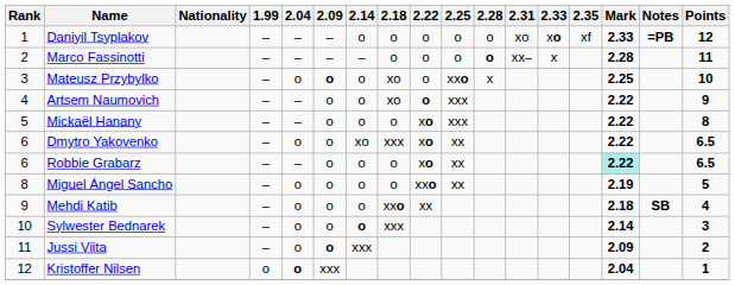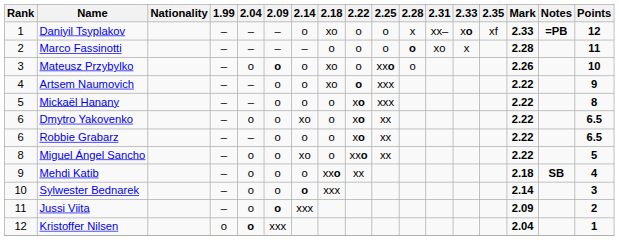Daniyil Tsyplakov | 2.18: o -> xo
Daniyil Tsyplakov | 2.28: o -> x
Daniyil Tsyplakov | 2.31: xo -> xx–
Marco Fassinotti | 2.31: xx– -> xo
Mateusz Przybylko | 2.28: x -> o
Mateusz Przybylko | Mark: 2.25 -> 2.26
Dmytro Yakovenko | 2.18: xxx -> o
Robbie Grabarz | Mark: paleturquoise background -> no background
Miguel Ángel Sancho | 2.14: o -> xo
Miguel Ángel Sancho | Mark: 2.19 -> 2.22
